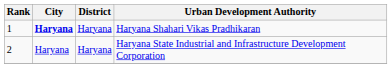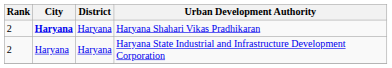Haryana Shahari Vikas Pradhikaran | Rank: 1 -> 2
